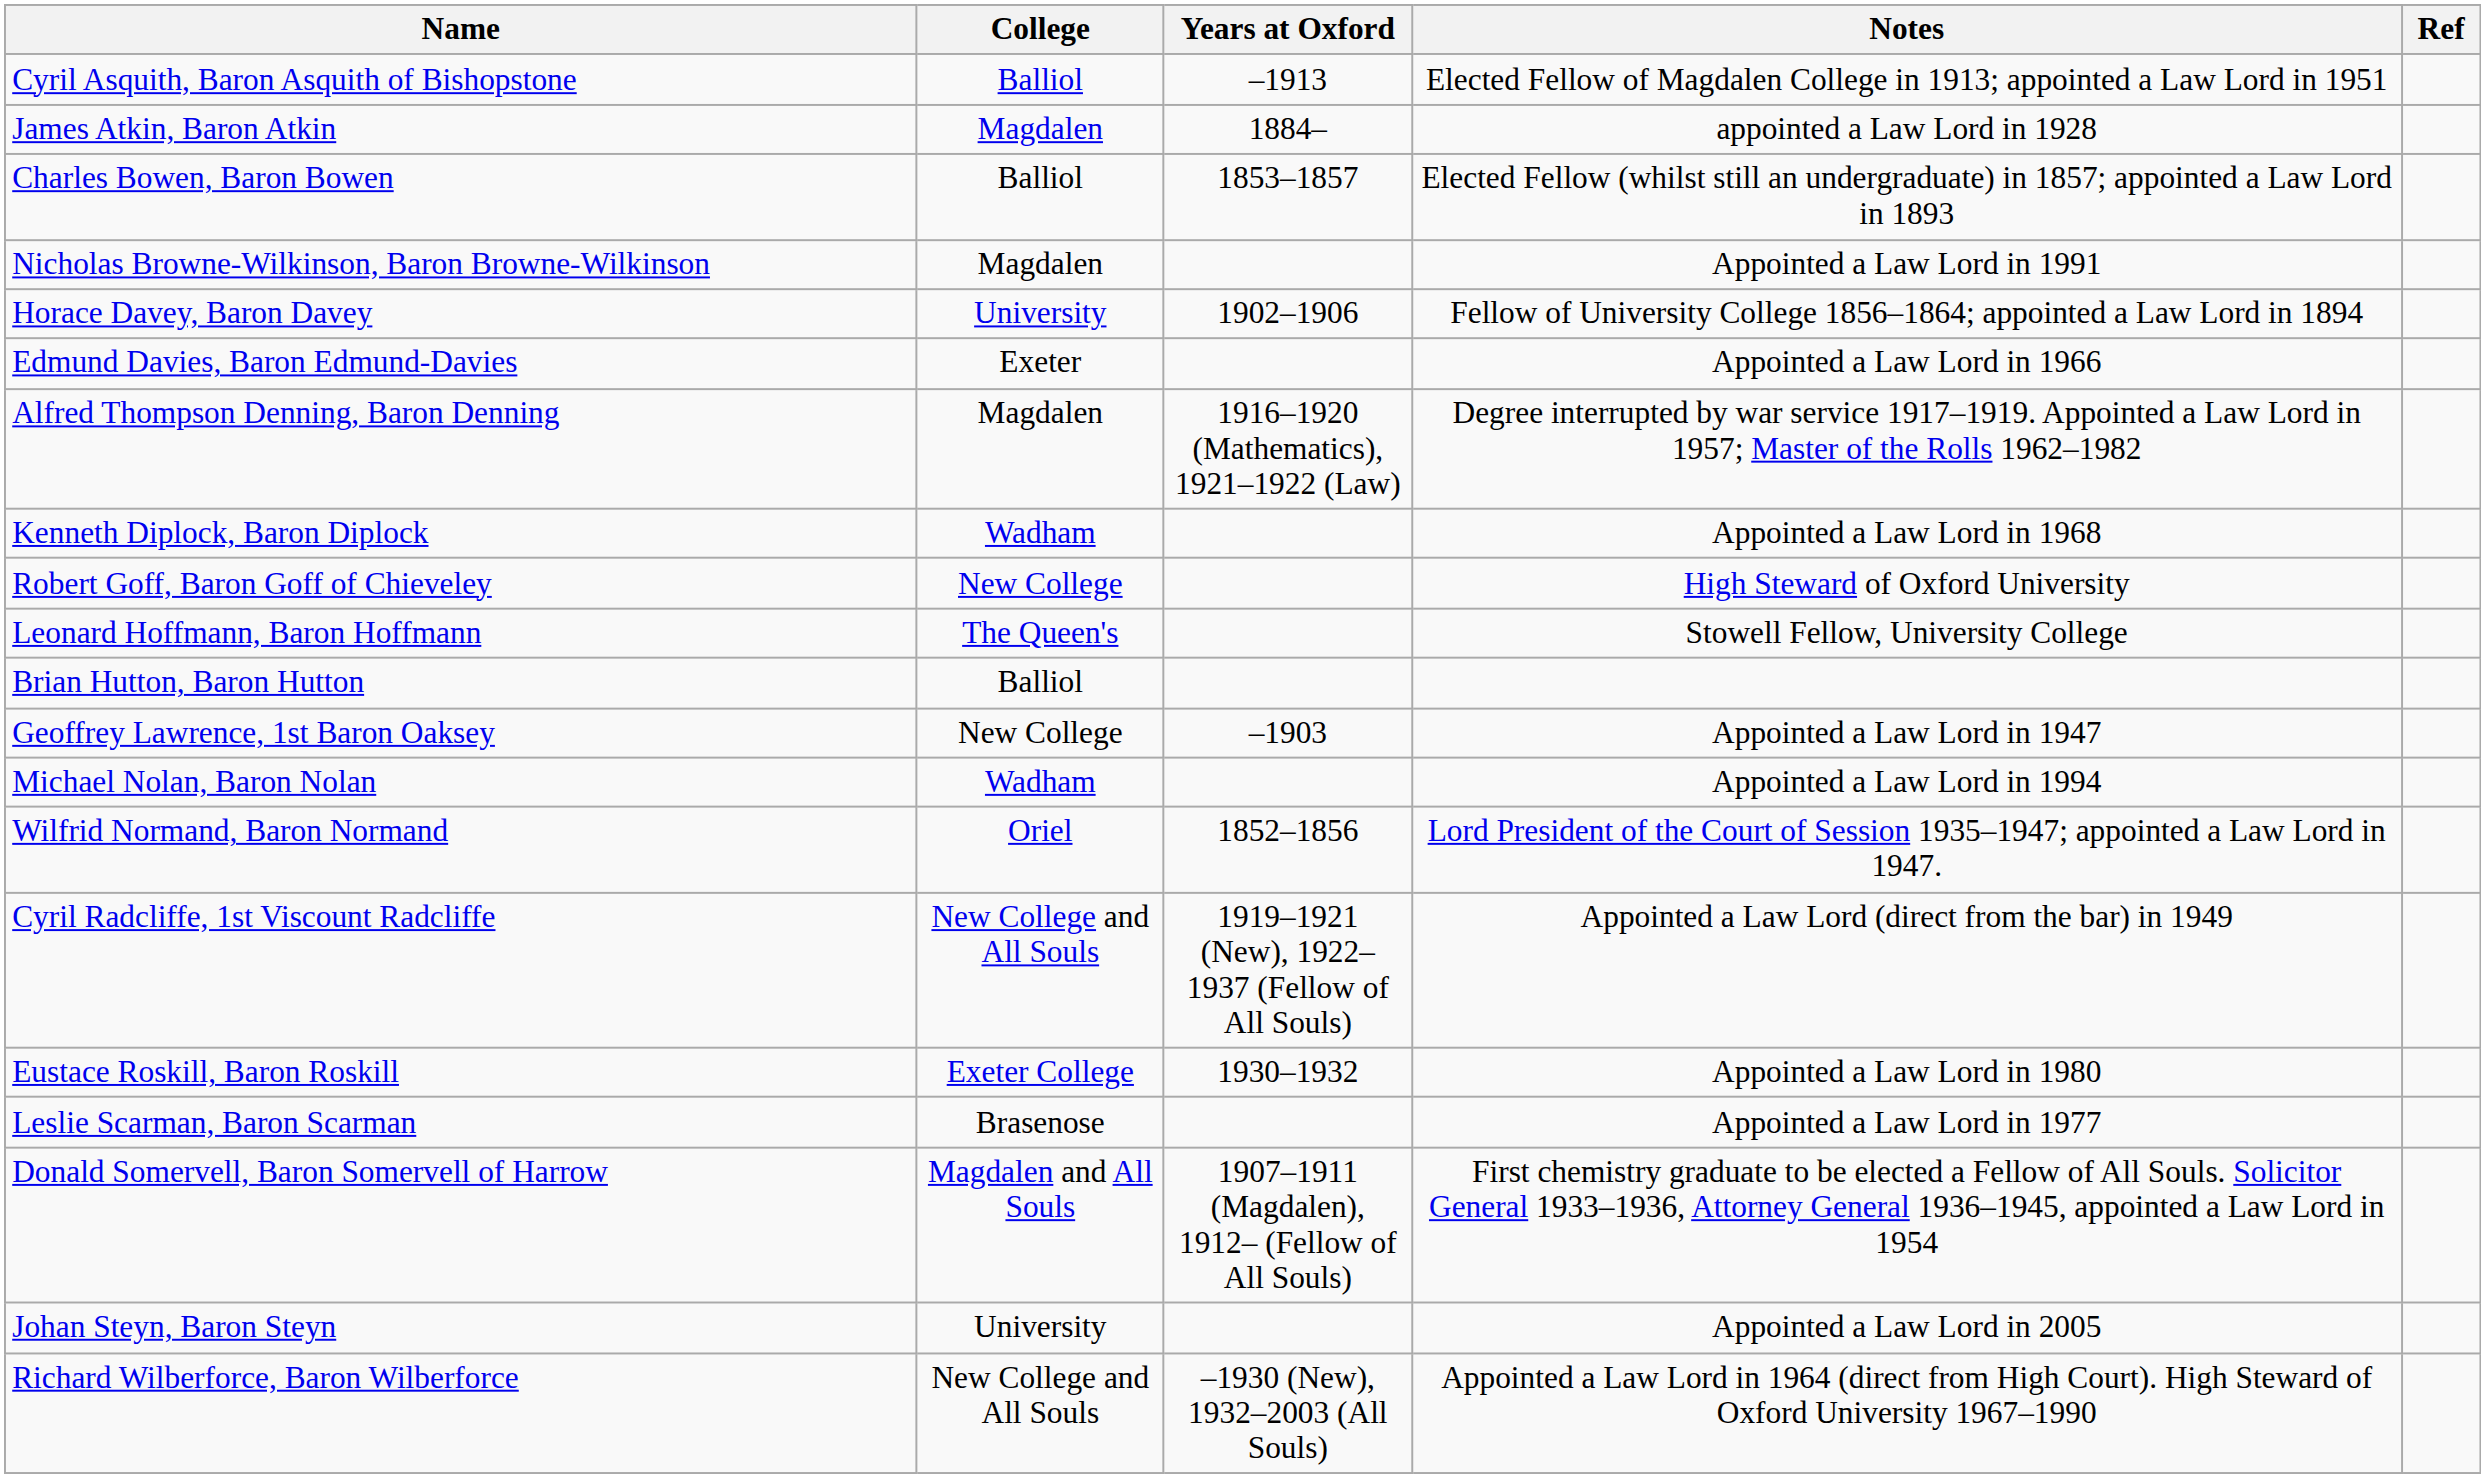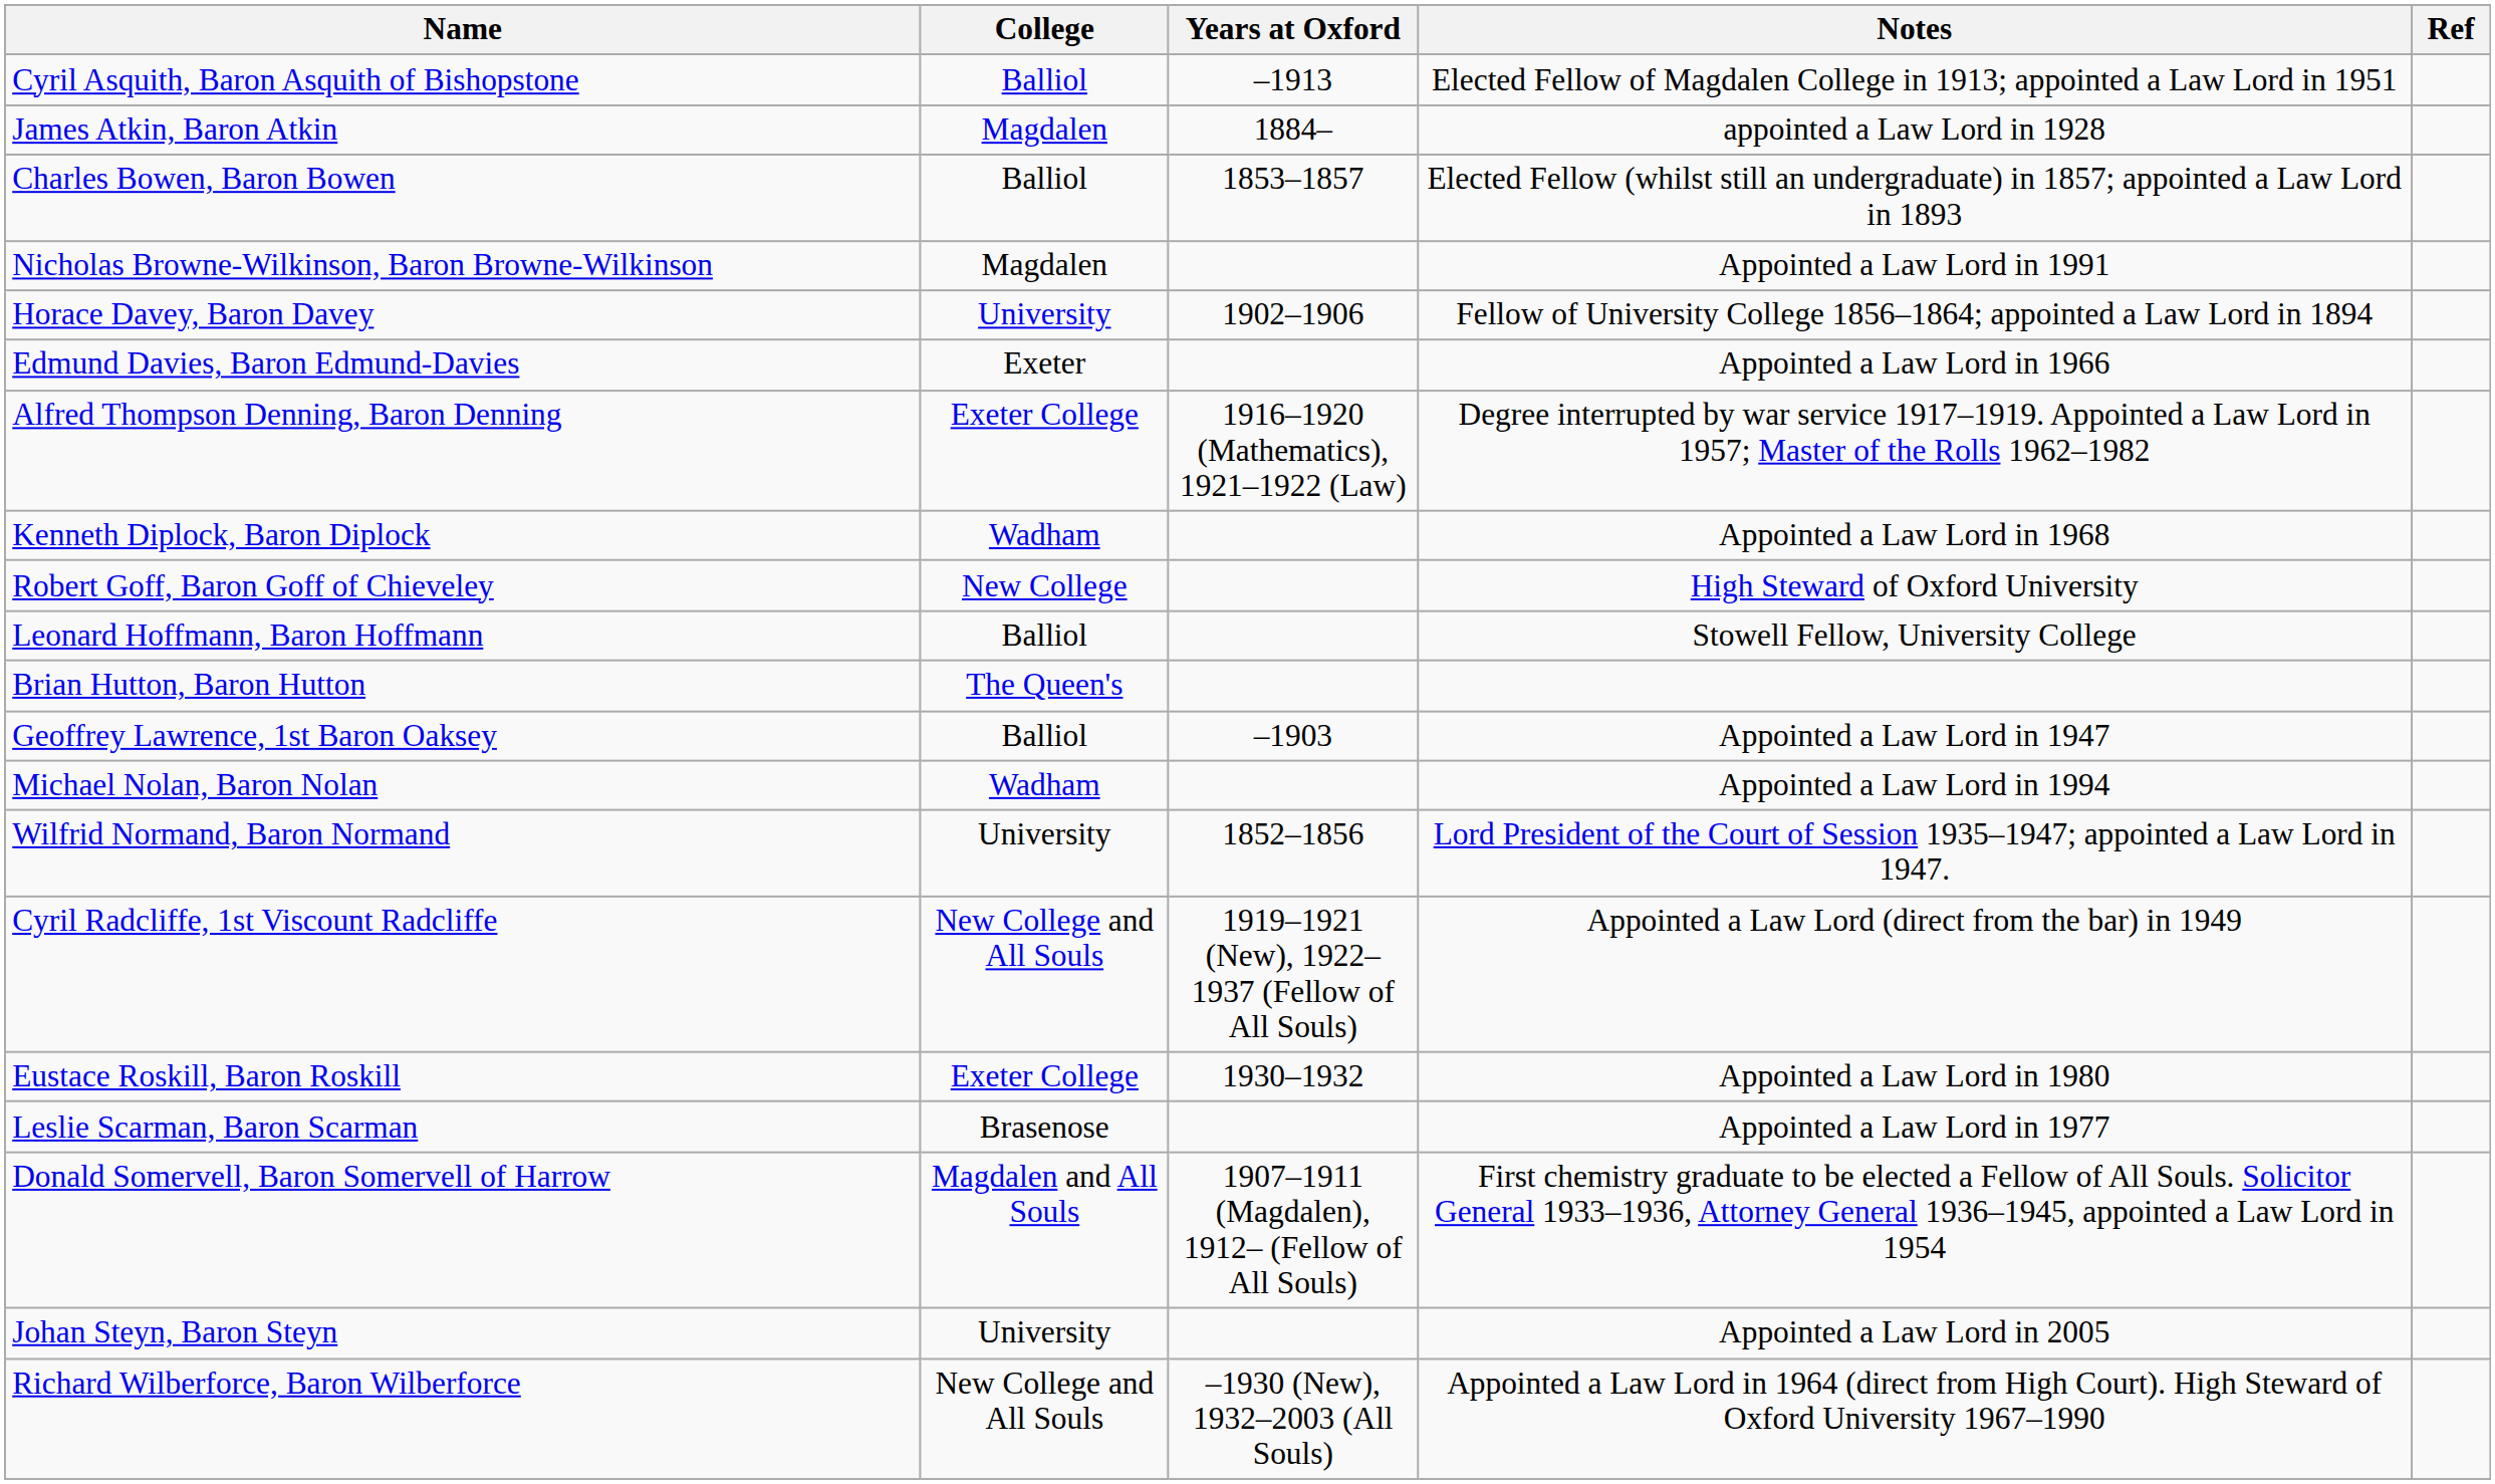Alfred Thompson Denning, Baron Denning | College: Magdalen -> Exeter College
Leonard Hoffmann, Baron Hoffmann | College: The Queen's -> Balliol
Brian Hutton, Baron Hutton | College: Balliol -> The Queen's
Geoffrey Lawrence, 1st Baron Oaksey | College: New College -> Balliol
Wilfrid Normand, Baron Normand | College: Oriel -> University
